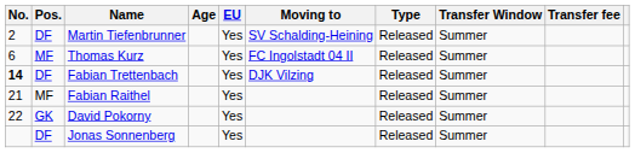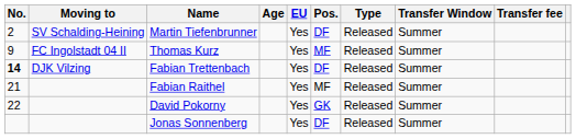columns swapped: Pos. <-> Moving to
Thomas Kurz | No.: 6 -> 9
